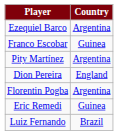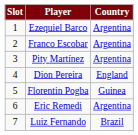+ column: Slot | 1 | 2 | 3 | 4 | 5 | 6 | 7
Franco Escobar | Country: Guinea -> Argentina
Florentin Pogba | Country: Argentina -> Guinea
Eric Remedi | Country: Guinea -> Argentina
